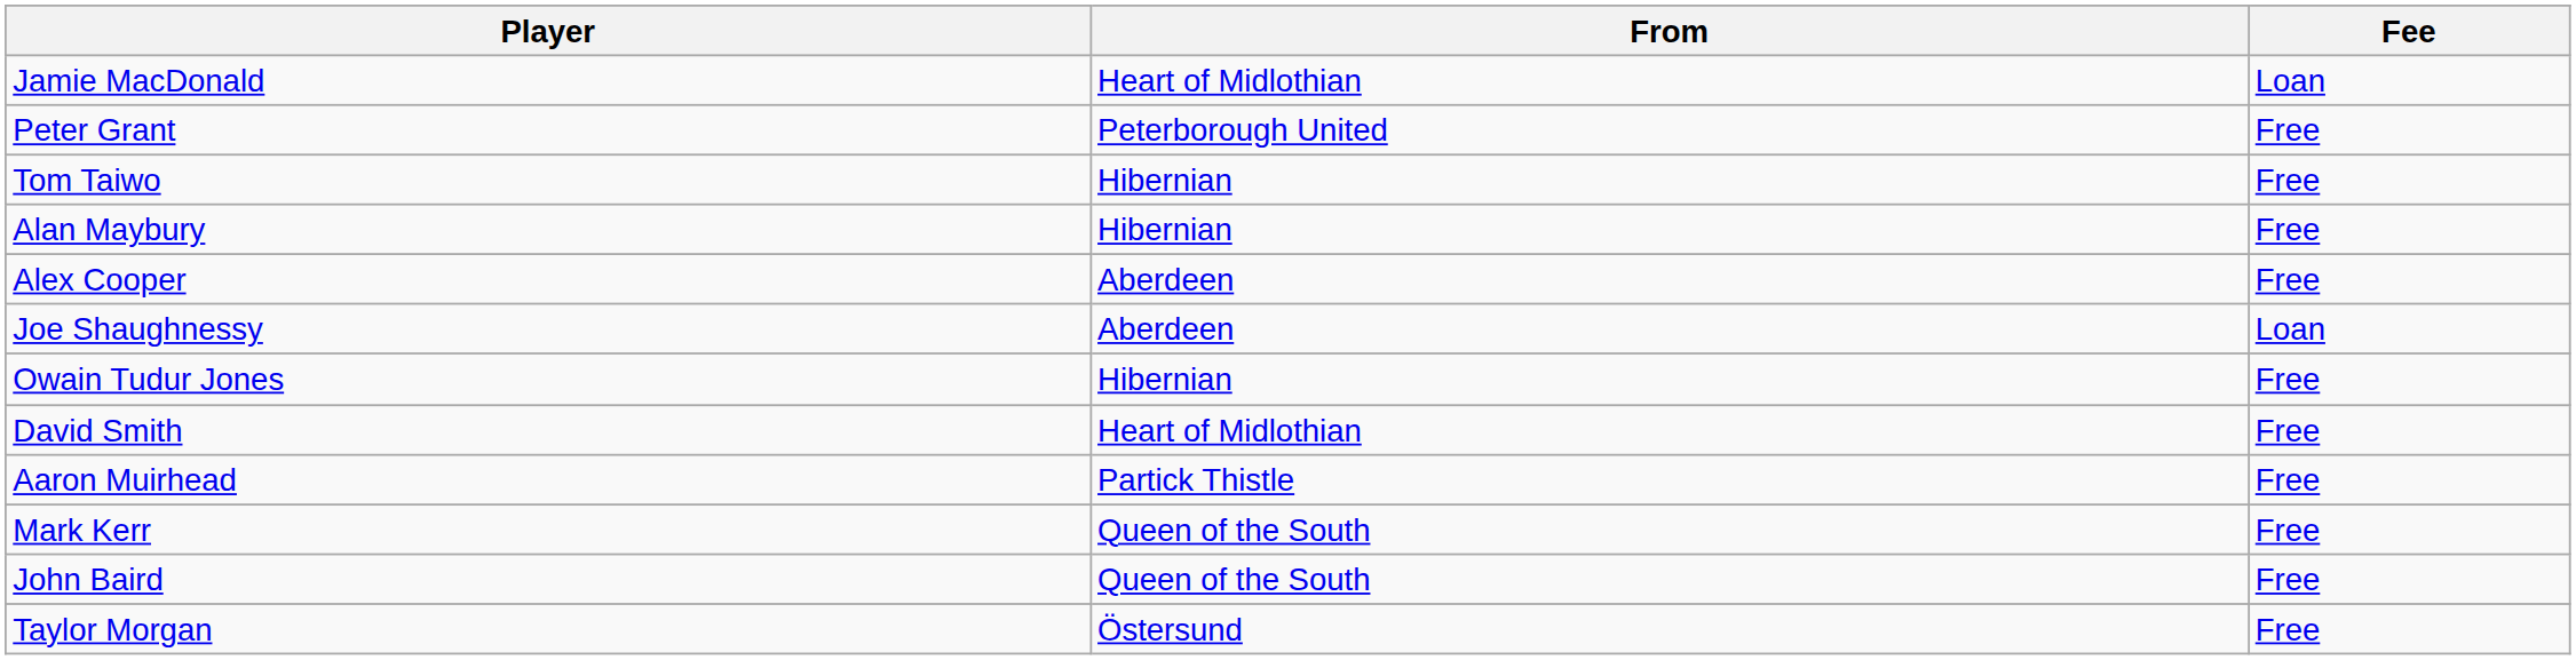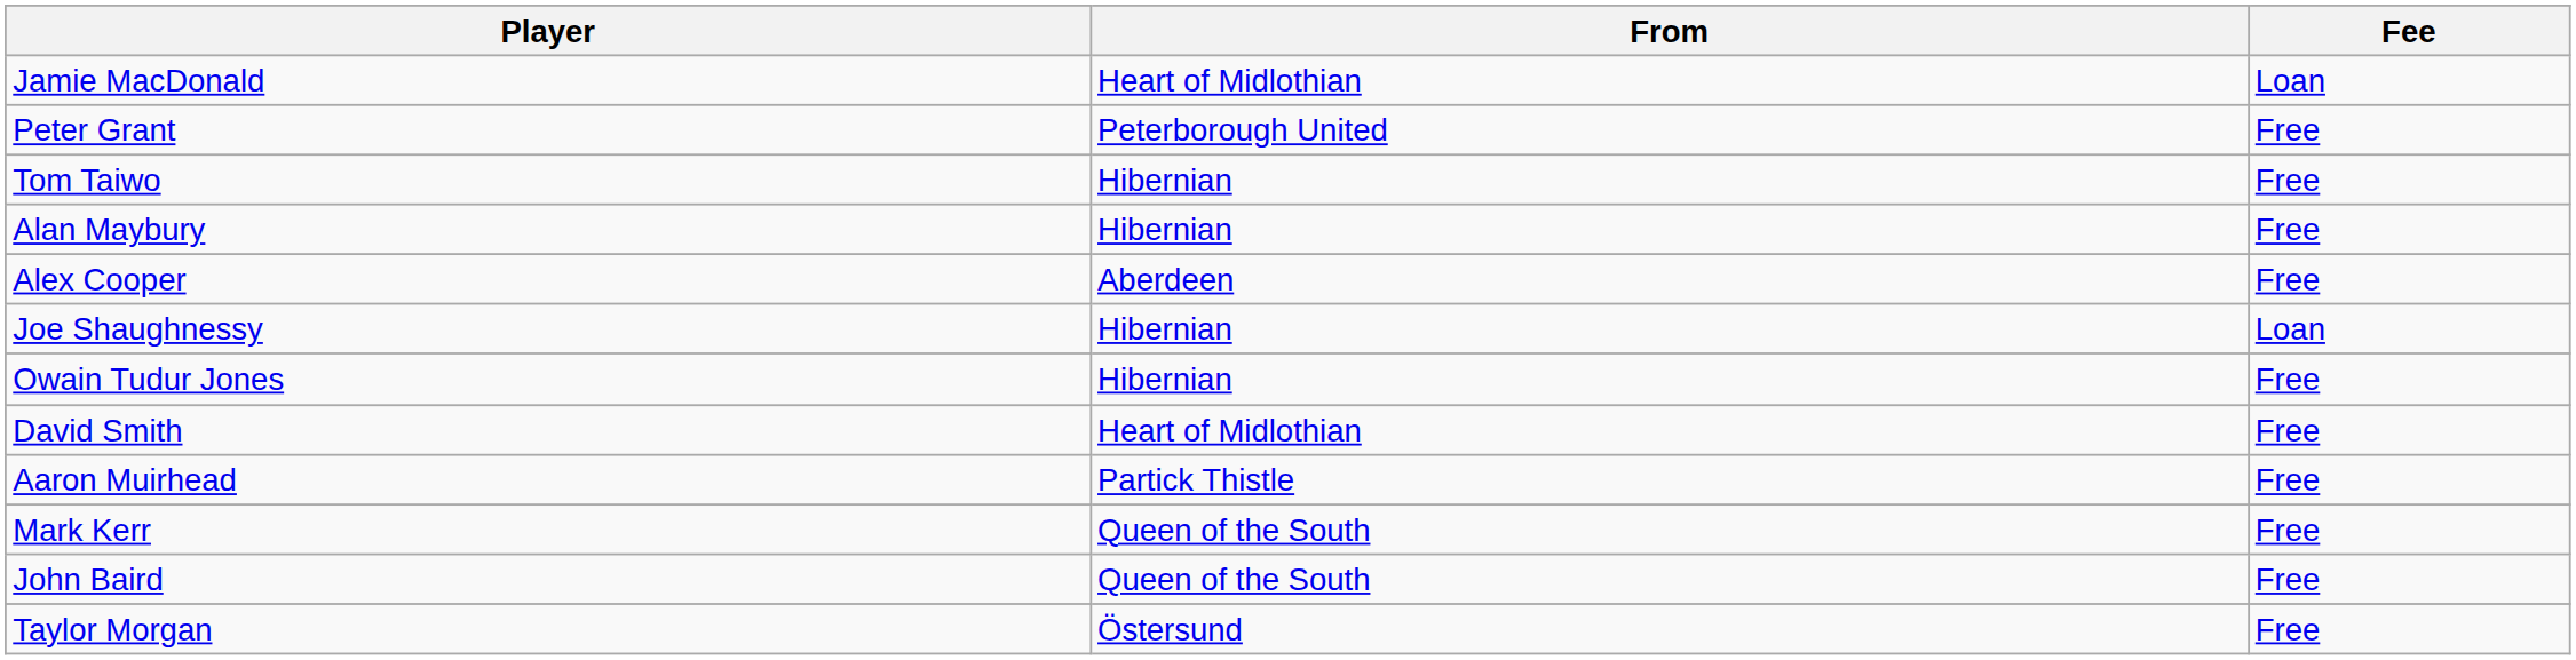Joe Shaughnessy | From: Aberdeen -> Hibernian
